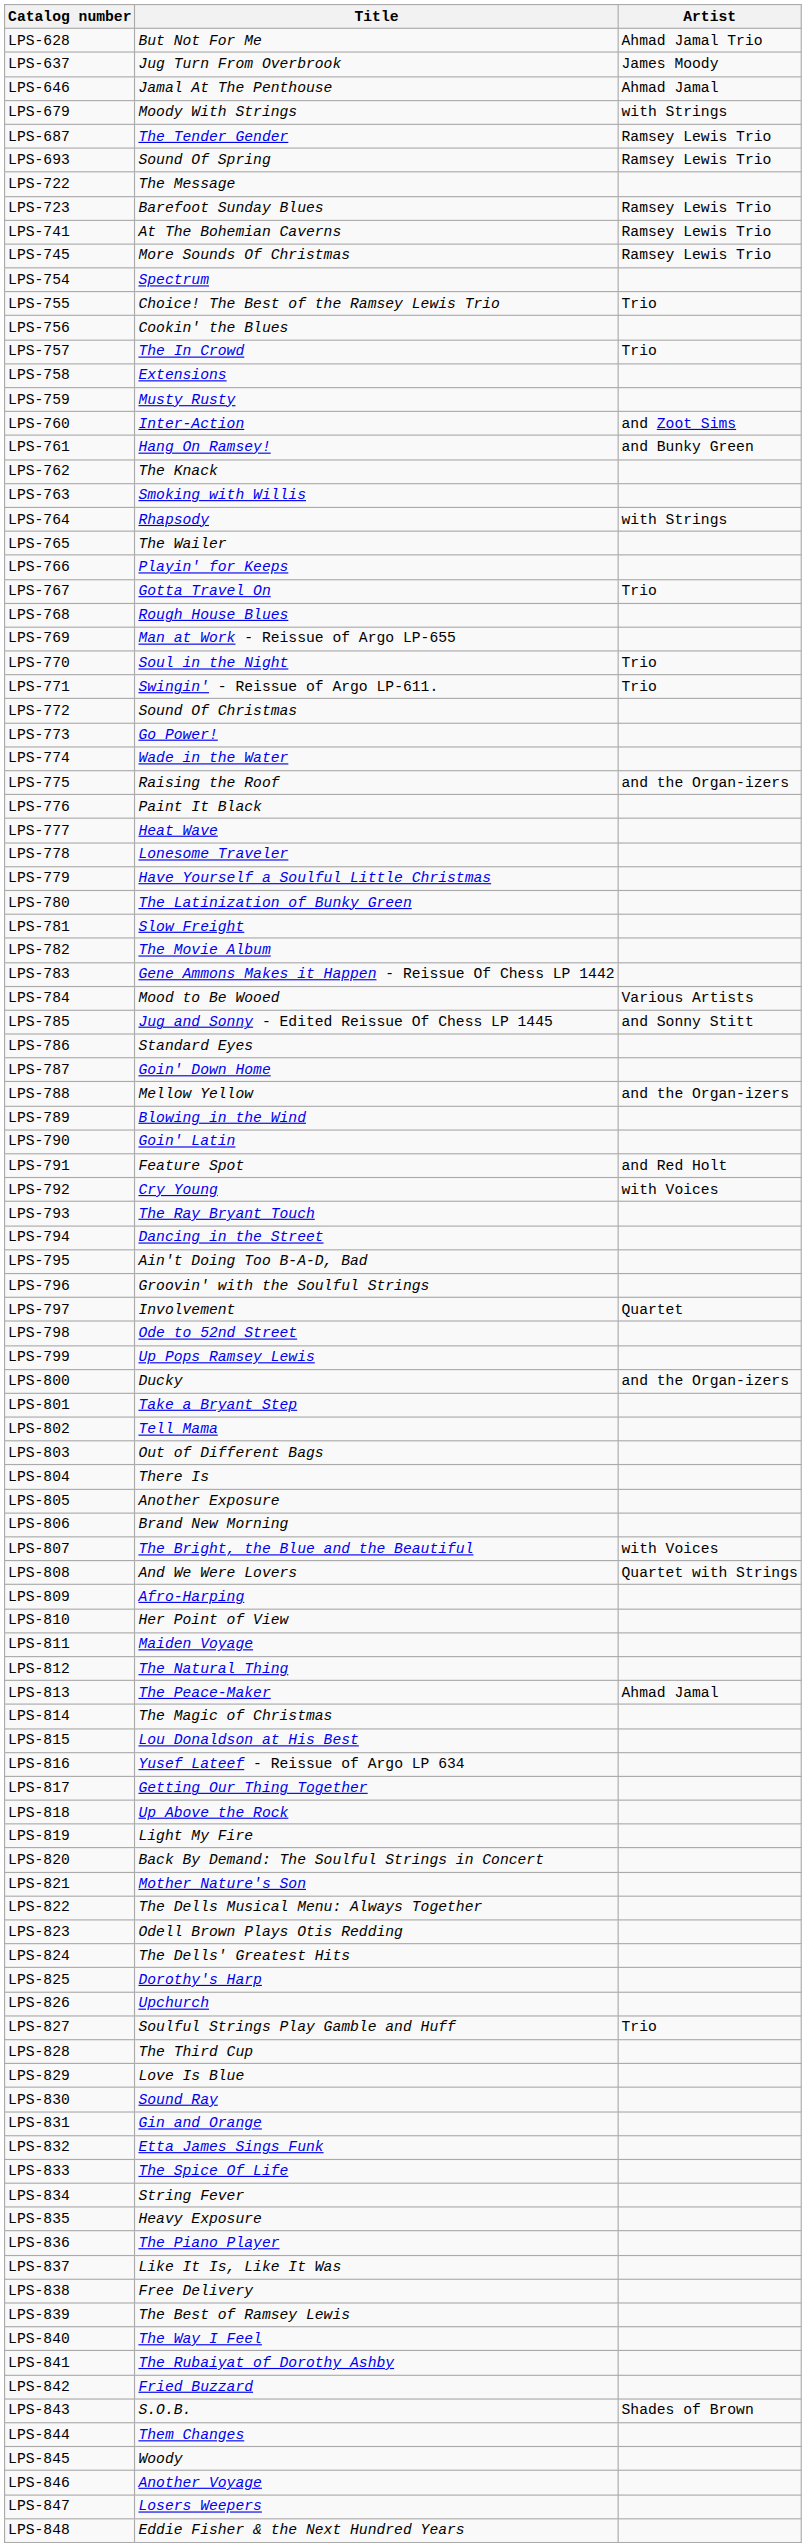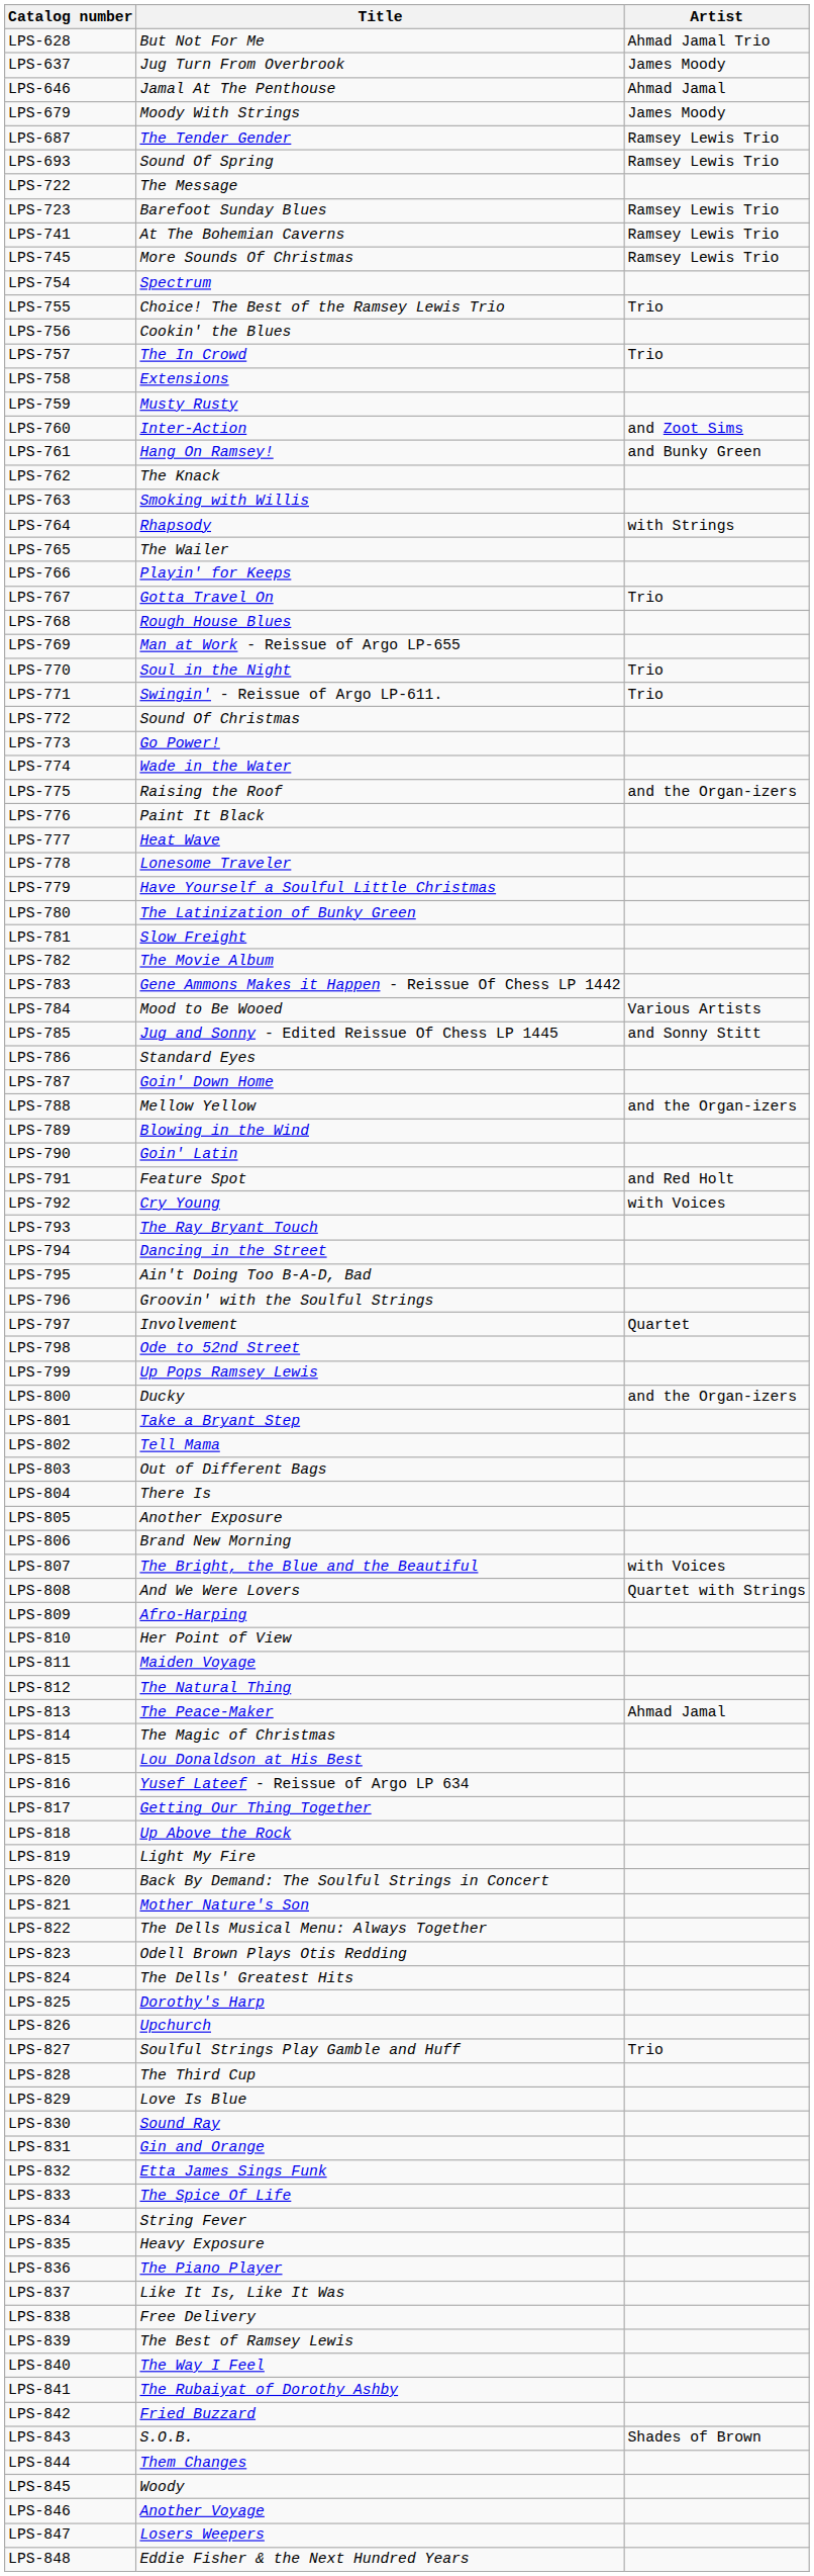LPS-679 | Artist: with Strings -> James Moody
